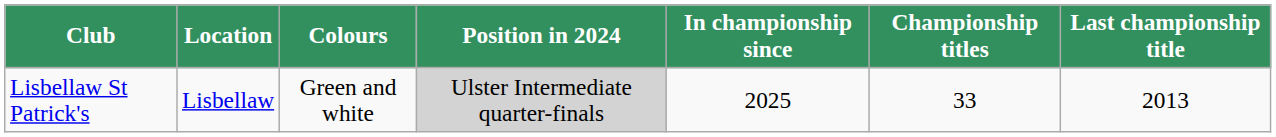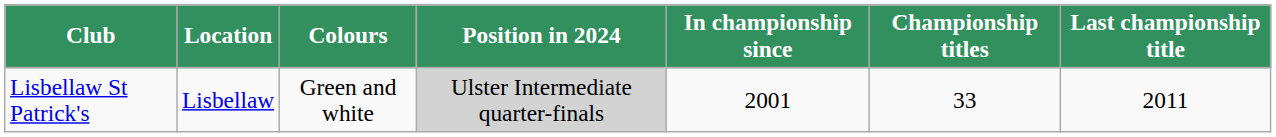Lisbellaw St Patrick's | In championship since: 2025 -> 2001
Lisbellaw St Patrick's | Last championship title: 2013 -> 2011
